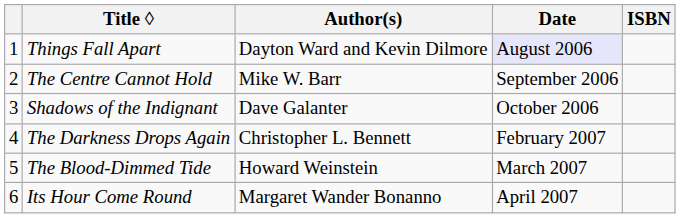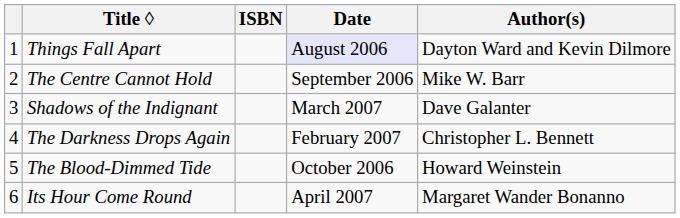columns swapped: Author(s) <-> ISBN
Shadows of the Indignant | Date: October 2006 -> March 2007
The Blood-Dimmed Tide | Date: March 2007 -> October 2006
